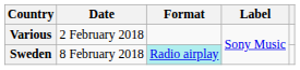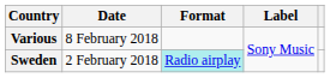Various | Date: 2 February 2018 -> 8 February 2018
Sweden | Date: 8 February 2018 -> 2 February 2018
